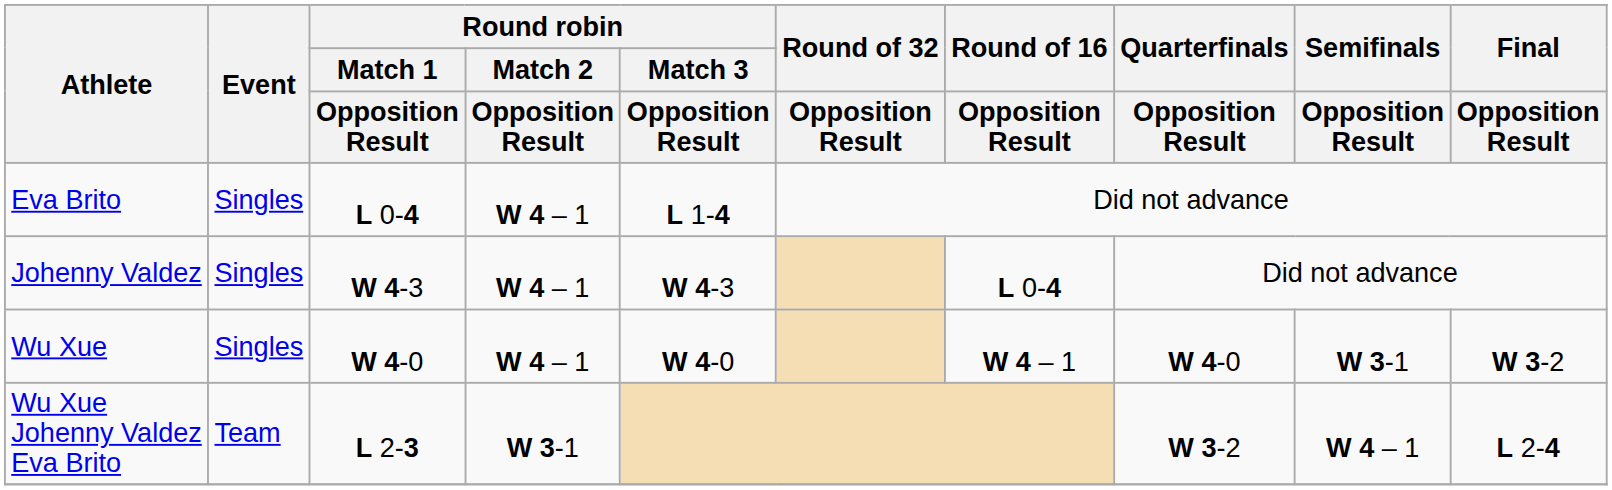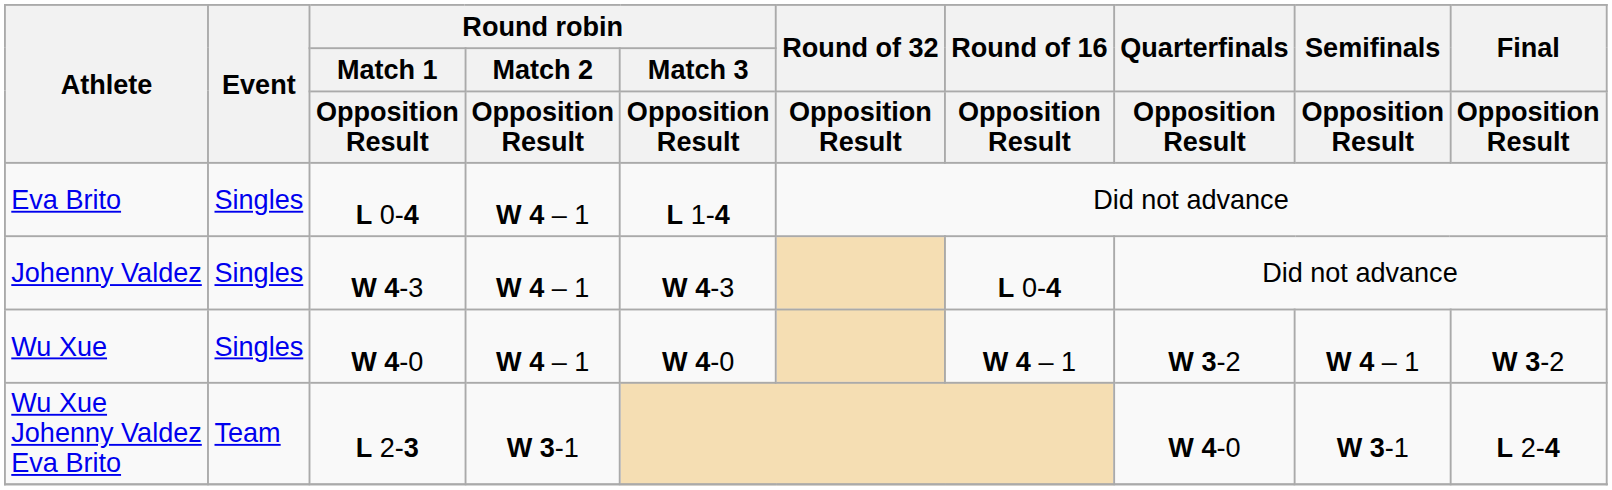Wu Xue | Quarterfinals / Opposition Result: W 4-0 -> W 3-2
Wu Xue | Semifinals / Opposition Result: W 3-1 -> W 4 – 1
Wu Xue Johenny Valdez Eva Brito | Quarterfinals / Opposition Result: W 3-2 -> W 4-0
Wu Xue Johenny Valdez Eva Brito | Semifinals / Opposition Result: W 4 – 1 -> W 3-1
